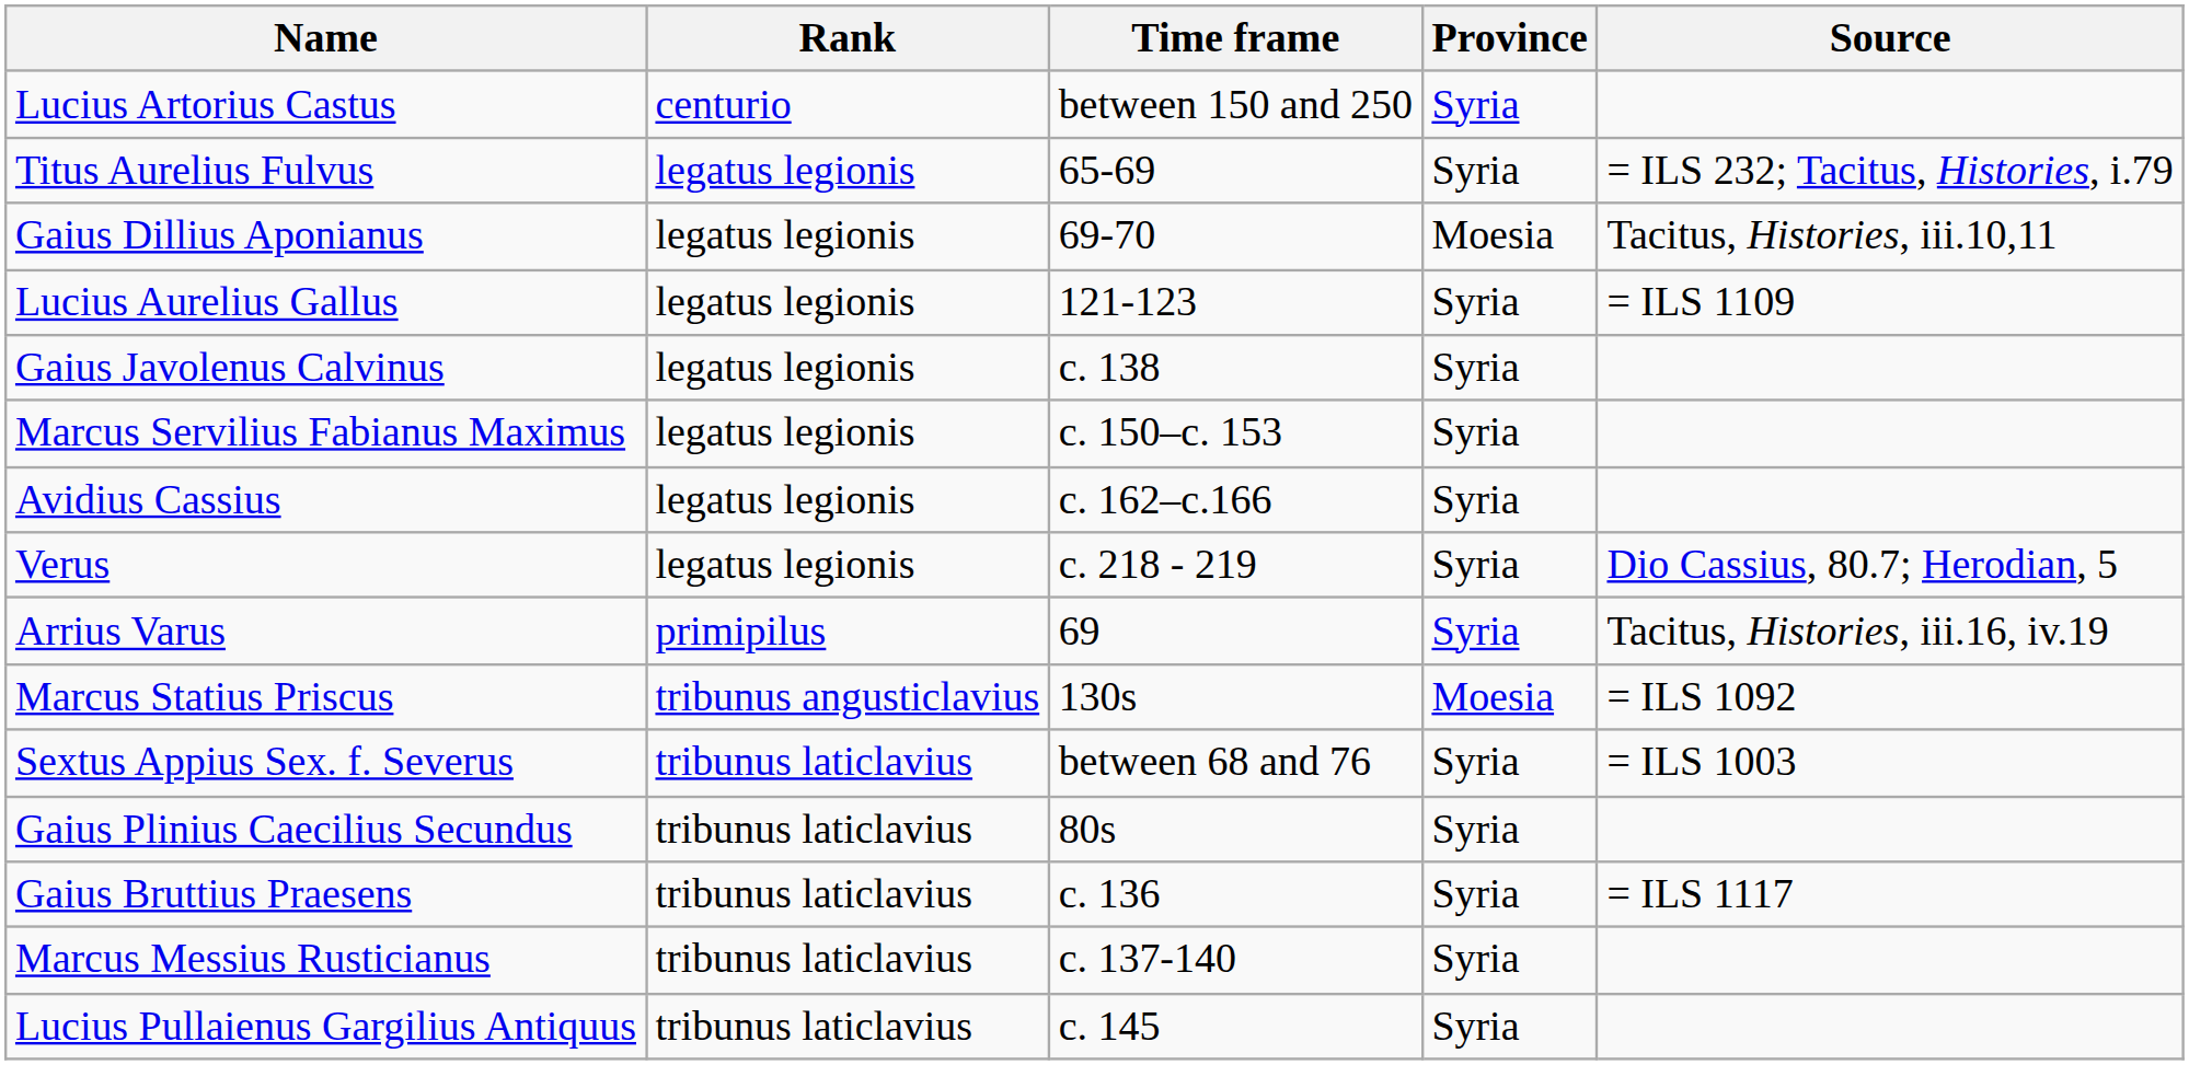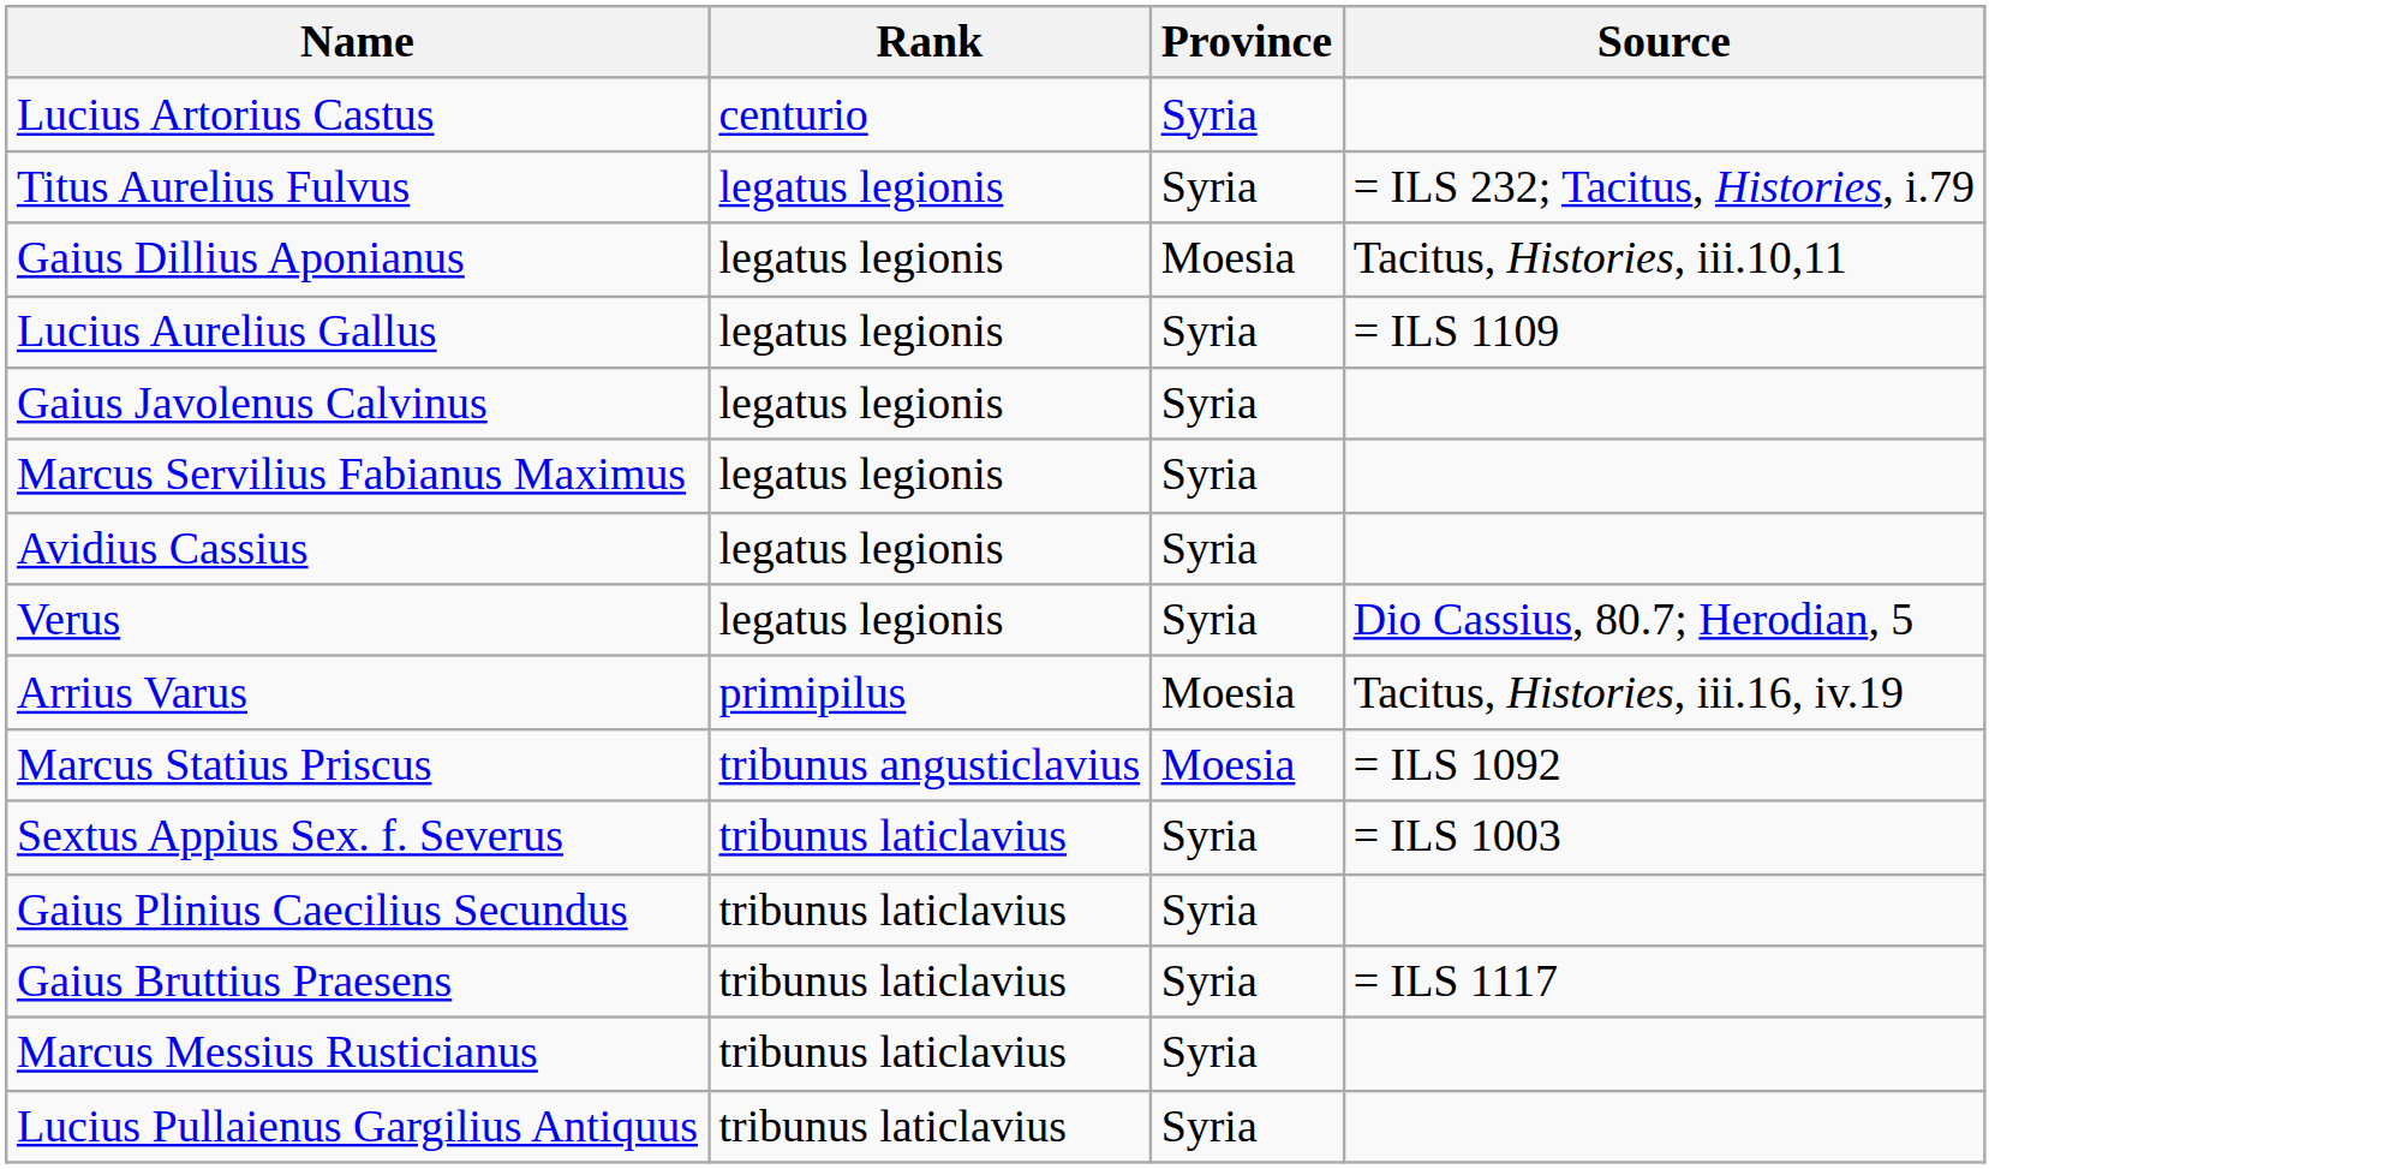- column: Time frame | between 150 and 250 | 65-69 | 69-70 | 121-123 | c. 138 | c. 150–c. 153 | c. 162–c.166 | c. 218 - 219 | 69 | 130s | between 68 and 76 | 80s | c. 136 | c. 137-140 | c. 145
Arrius Varus | Province: Syria -> Moesia
